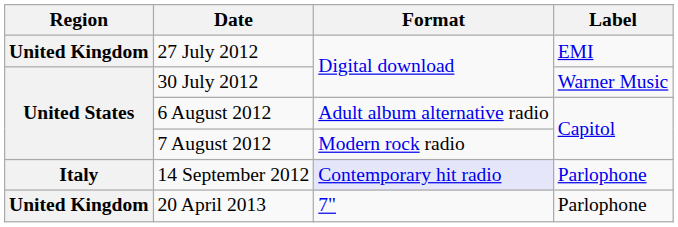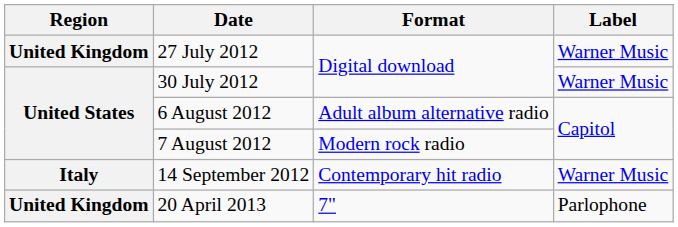27 July 2012 | Label: EMI -> Warner Music
14 September 2012 | Format: lavender background -> no background
14 September 2012 | Label: Parlophone -> Warner Music
